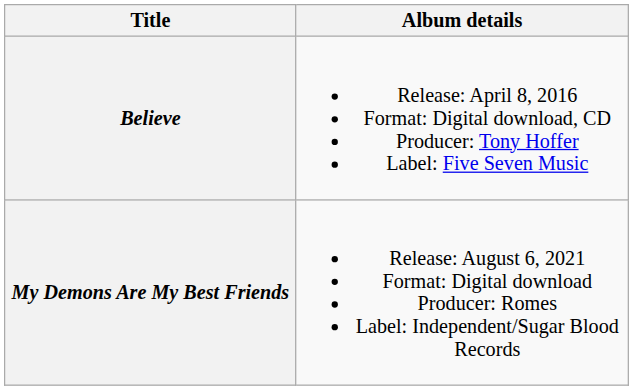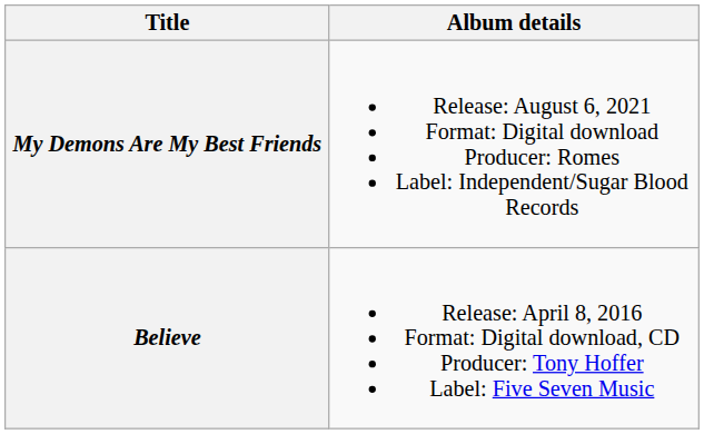rows swapped: My Demons Are My Best Friends <-> Believe
